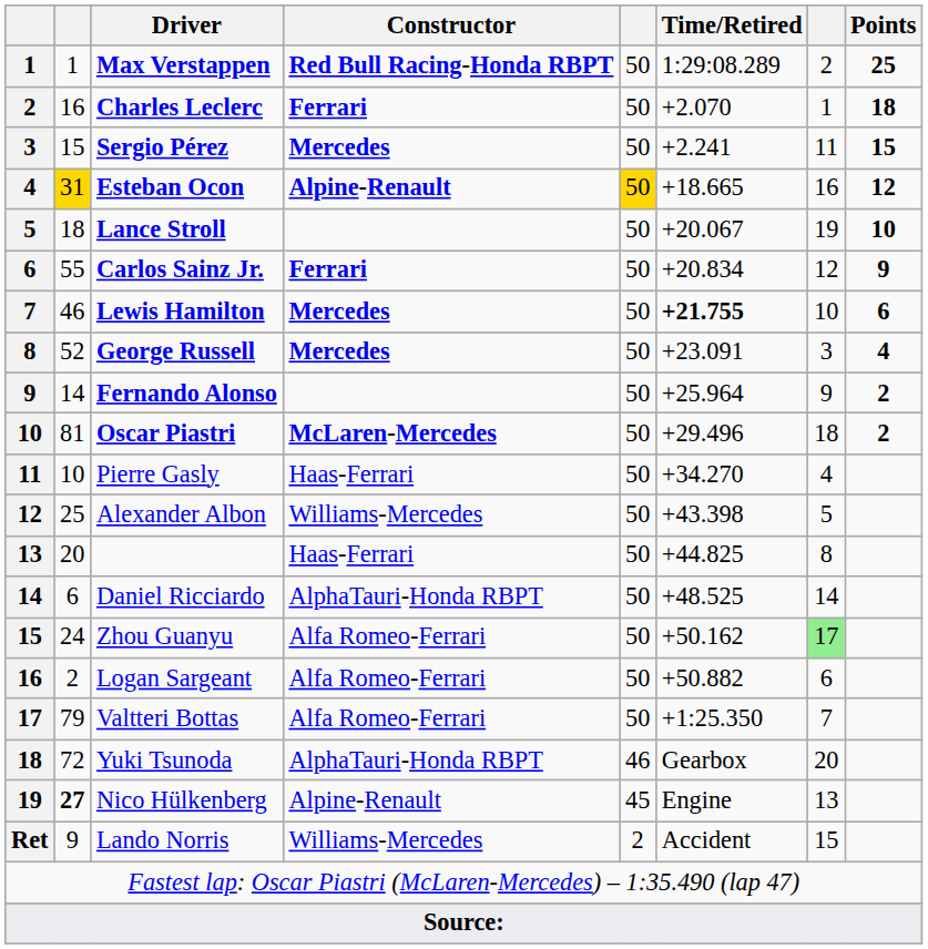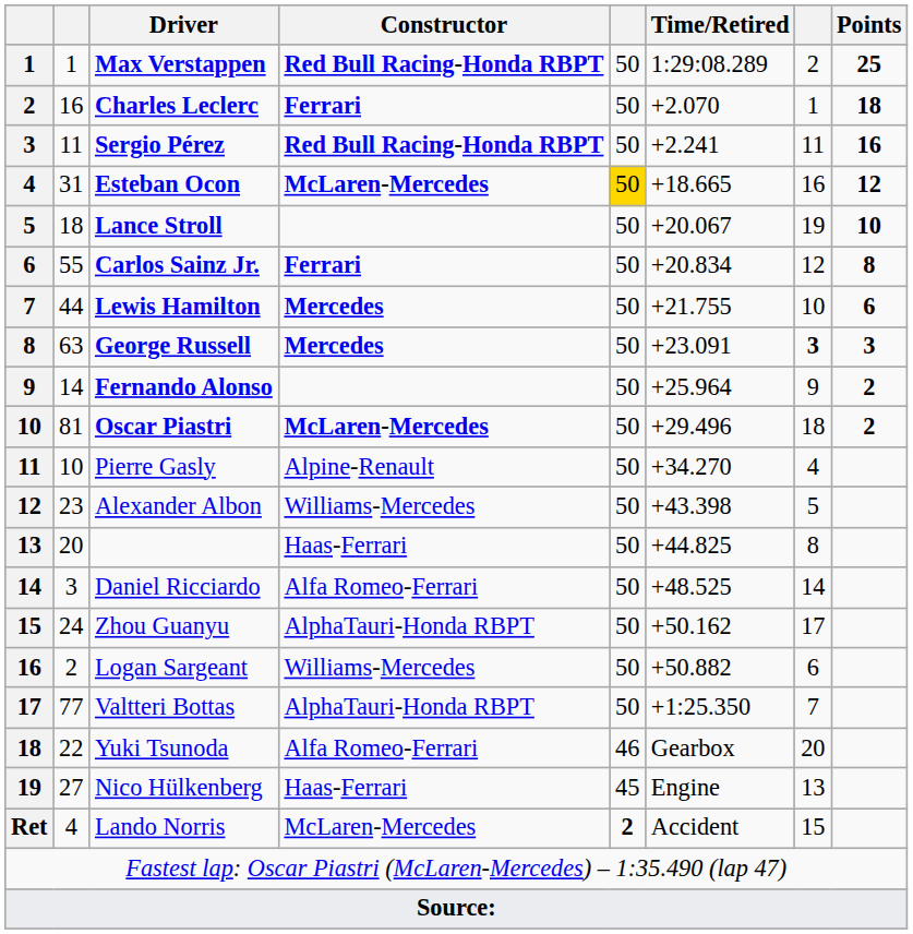Sergio Pérez | column 2: 15 -> 11
Sergio Pérez | Constructor: Mercedes -> Red Bull Racing-Honda RBPT
Sergio Pérez | Points: 15 -> 16
Esteban Ocon | column 2: gold background -> no background
Esteban Ocon | Constructor: Alpine-Renault -> McLaren-Mercedes
Carlos Sainz Jr. | Points: 9 -> 8
Lewis Hamilton | column 2: 46 -> 44
Lewis Hamilton | Time/Retired: bold -> normal
George Russell | column 2: 52 -> 63
George Russell | column 7: normal -> bold
George Russell | Points: 4 -> 3
Pierre Gasly | Constructor: Haas-Ferrari -> Alpine-Renault
Alexander Albon | column 2: 25 -> 23
Daniel Ricciardo | column 2: 6 -> 3
Daniel Ricciardo | Constructor: AlphaTauri-Honda RBPT -> Alfa Romeo-Ferrari
Zhou Guanyu | Constructor: Alfa Romeo-Ferrari -> AlphaTauri-Honda RBPT
Zhou Guanyu | column 7: lightgreen background -> no background
Logan Sargeant | Constructor: Alfa Romeo-Ferrari -> Williams-Mercedes
Valtteri Bottas | column 2: 79 -> 77
Valtteri Bottas | Constructor: Alfa Romeo-Ferrari -> AlphaTauri-Honda RBPT
Yuki Tsunoda | column 2: 72 -> 22
Yuki Tsunoda | Constructor: AlphaTauri-Honda RBPT -> Alfa Romeo-Ferrari
Nico Hülkenberg | column 2: bold -> normal
Nico Hülkenberg | Constructor: Alpine-Renault -> Haas-Ferrari
Lando Norris | column 2: 9 -> 4
Lando Norris | Constructor: Williams-Mercedes -> McLaren-Mercedes
Lando Norris | column 5: normal -> bold
